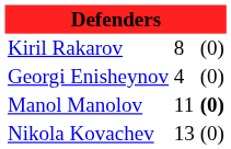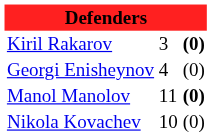Kiril Rakarov | column 2: 8 -> 3
Kiril Rakarov | column 3: normal -> bold
Nikola Kovachev | column 2: 13 -> 10
